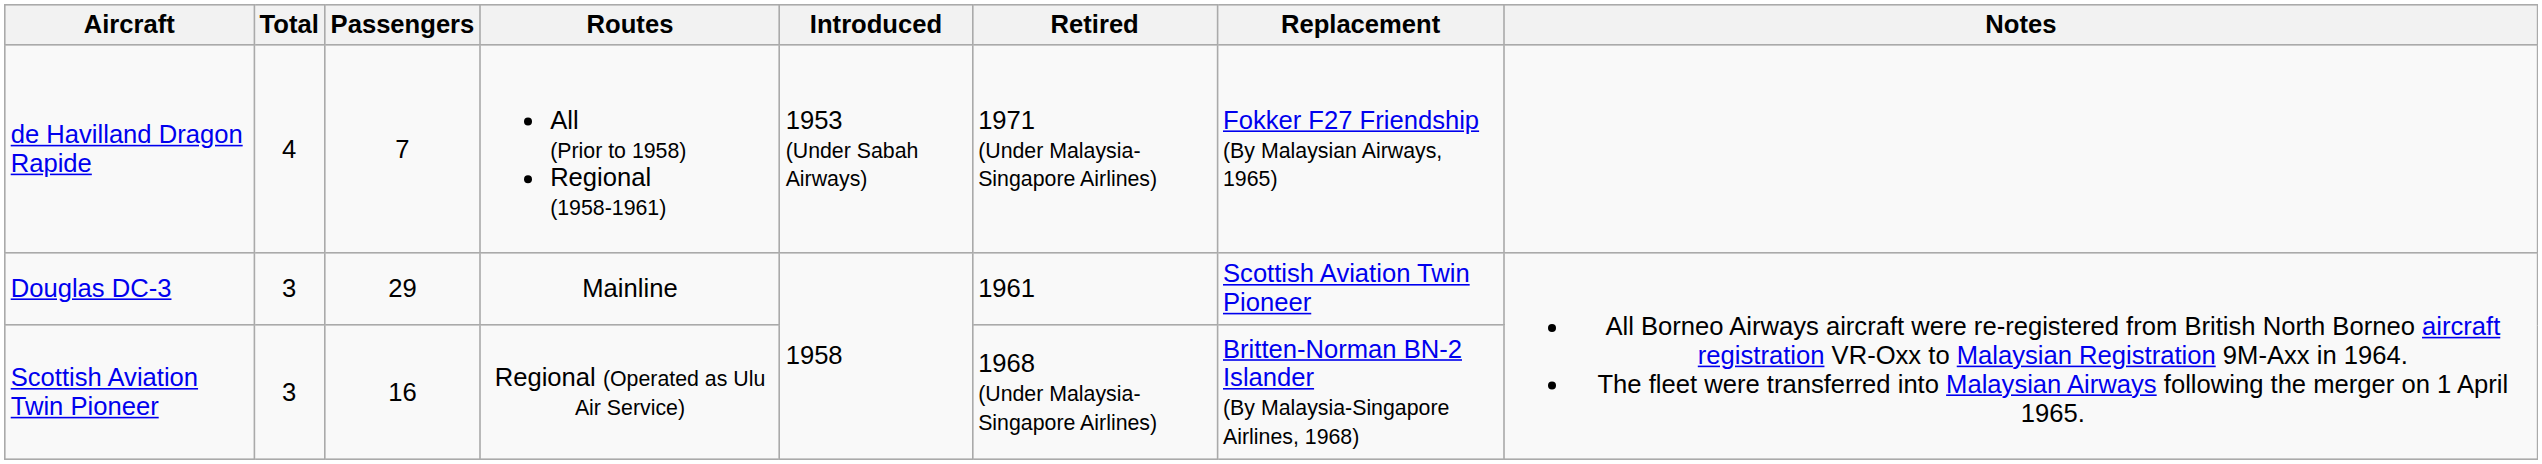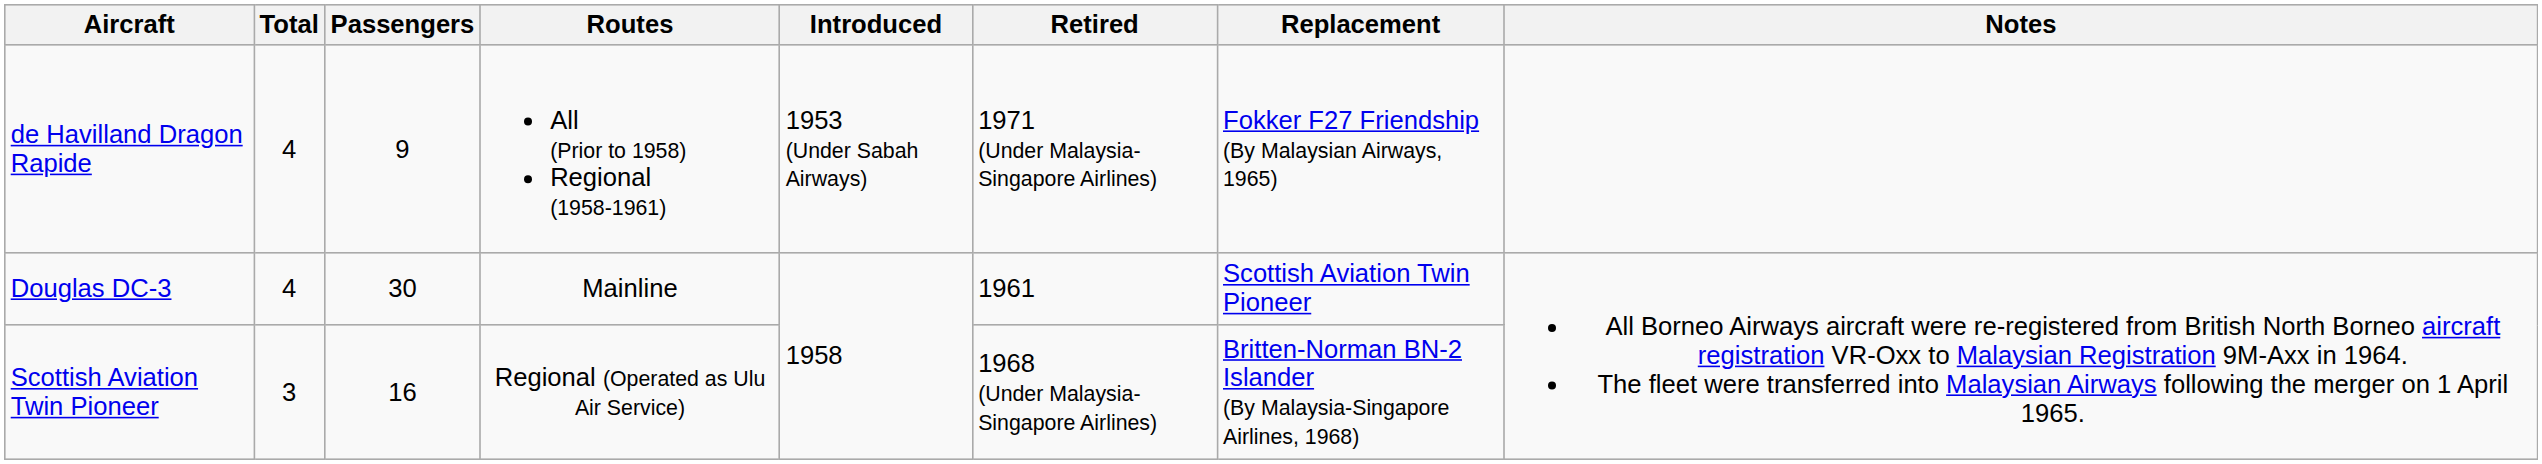de Havilland Dragon Rapide | Passengers: 7 -> 9
Douglas DC-3 | Total: 3 -> 4
Douglas DC-3 | Passengers: 29 -> 30
